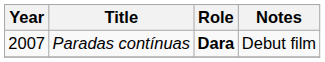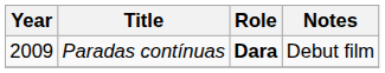Paradas contínuas | Year: 2007 -> 2009
